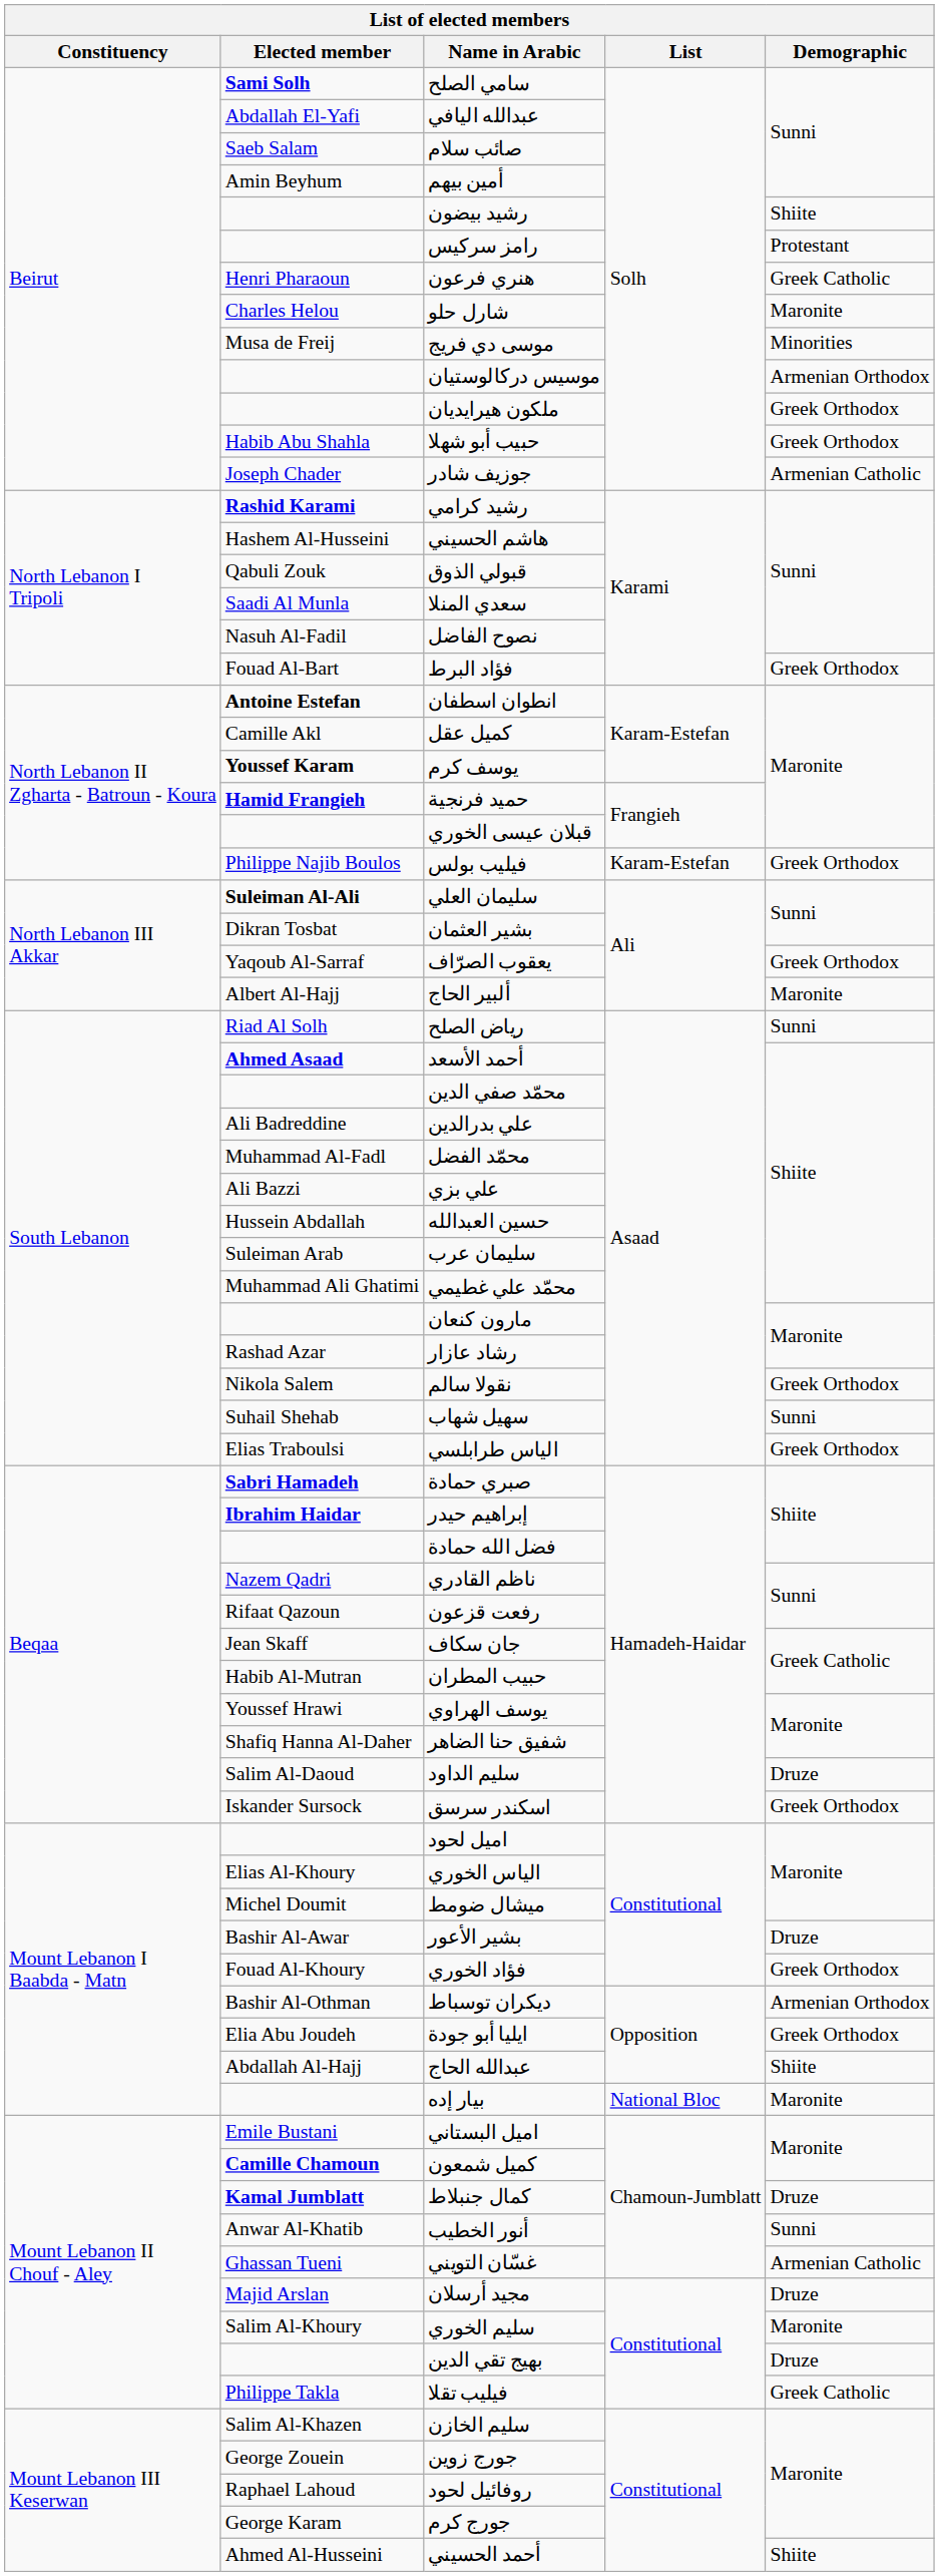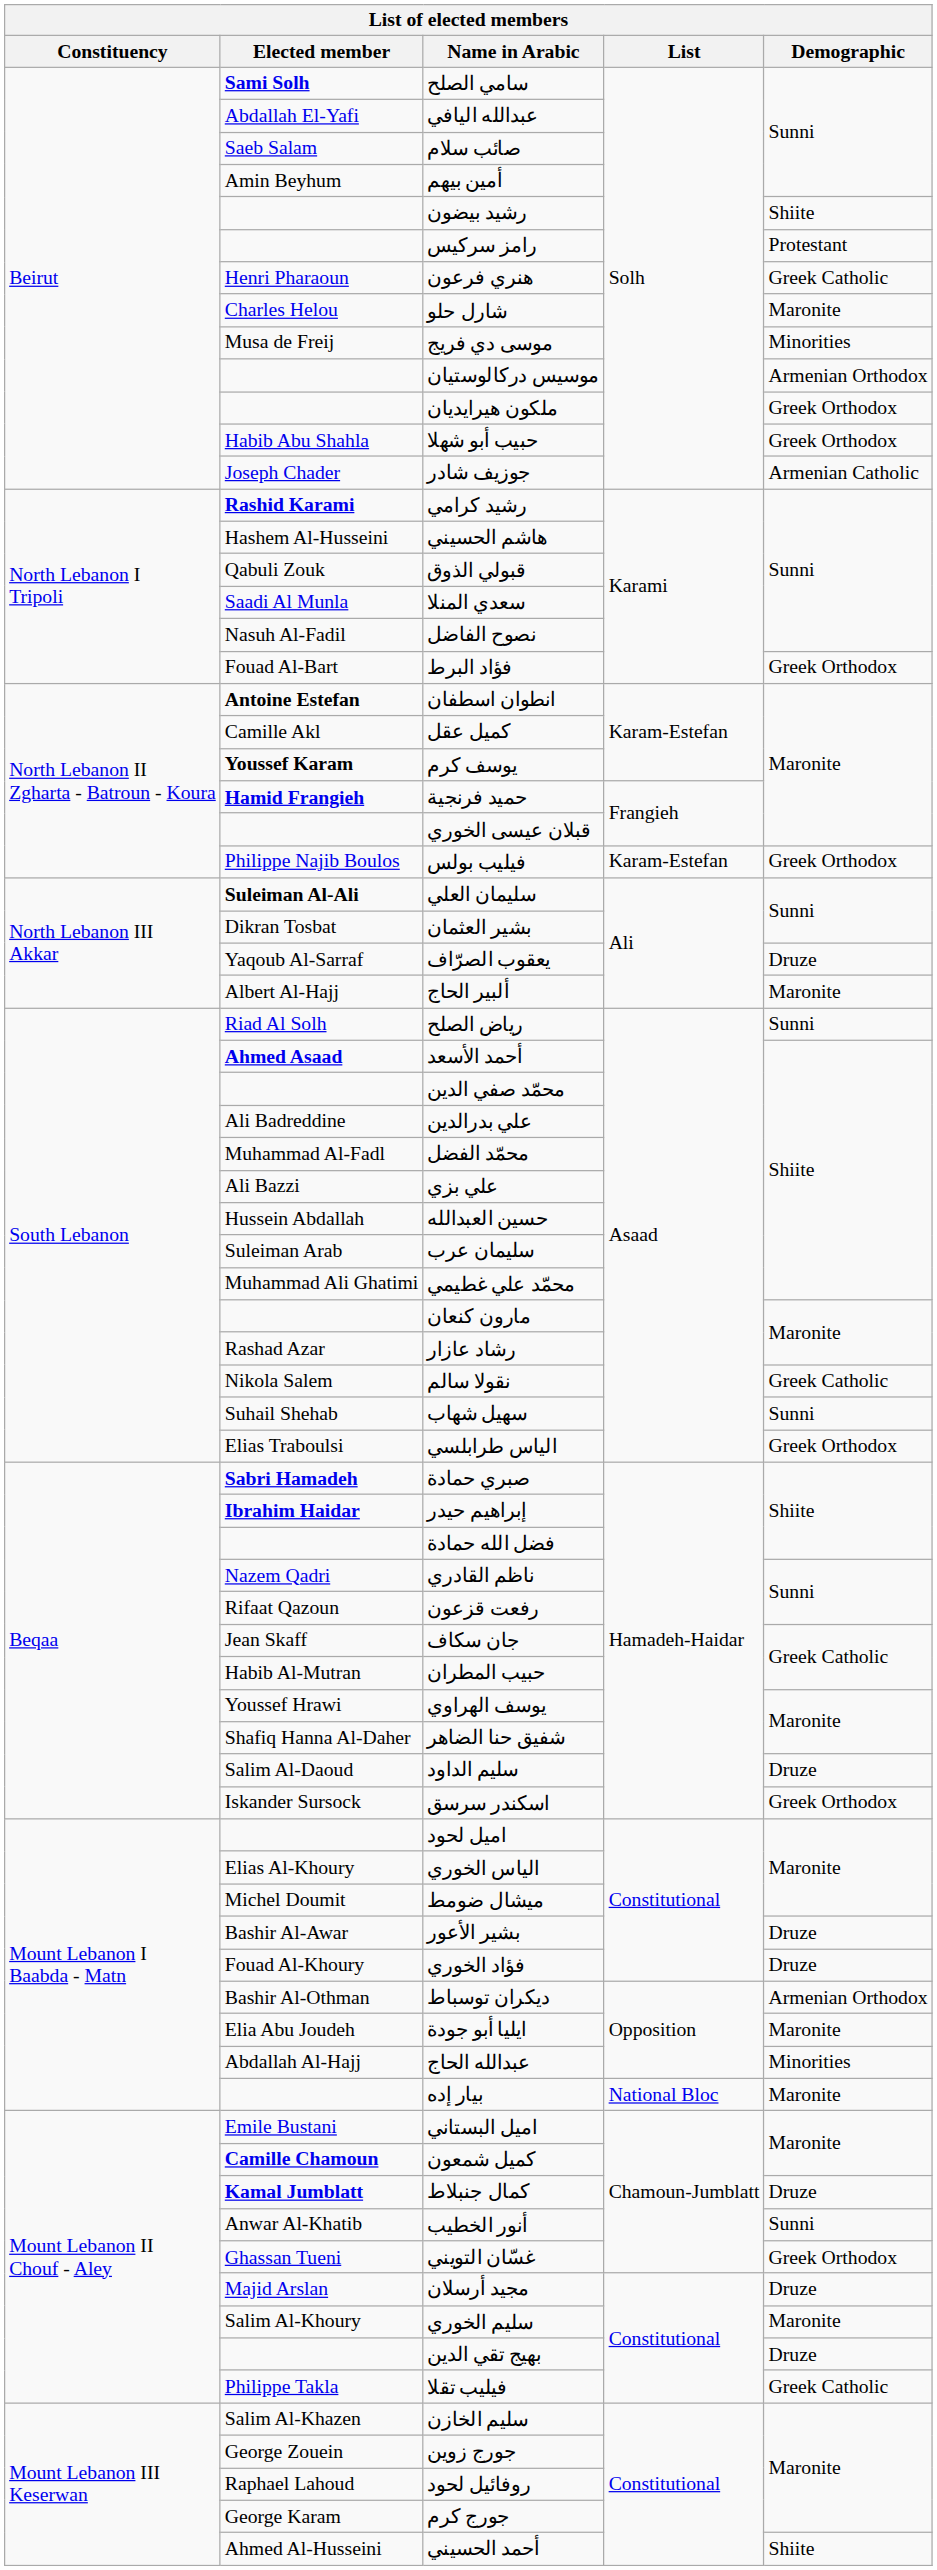يعقوب الصرّاف | Demographic: Greek Orthodox -> Druze
نقولا سالم | Demographic: Greek Orthodox -> Greek Catholic
فؤاد الخوري | Demographic: Greek Orthodox -> Druze
ايليا أبو جودة | Demographic: Greek Orthodox -> Maronite
عبدالله الحاج | Demographic: Shiite -> Minorities
غسّان التويني | Demographic: Armenian Catholic -> Greek Orthodox
